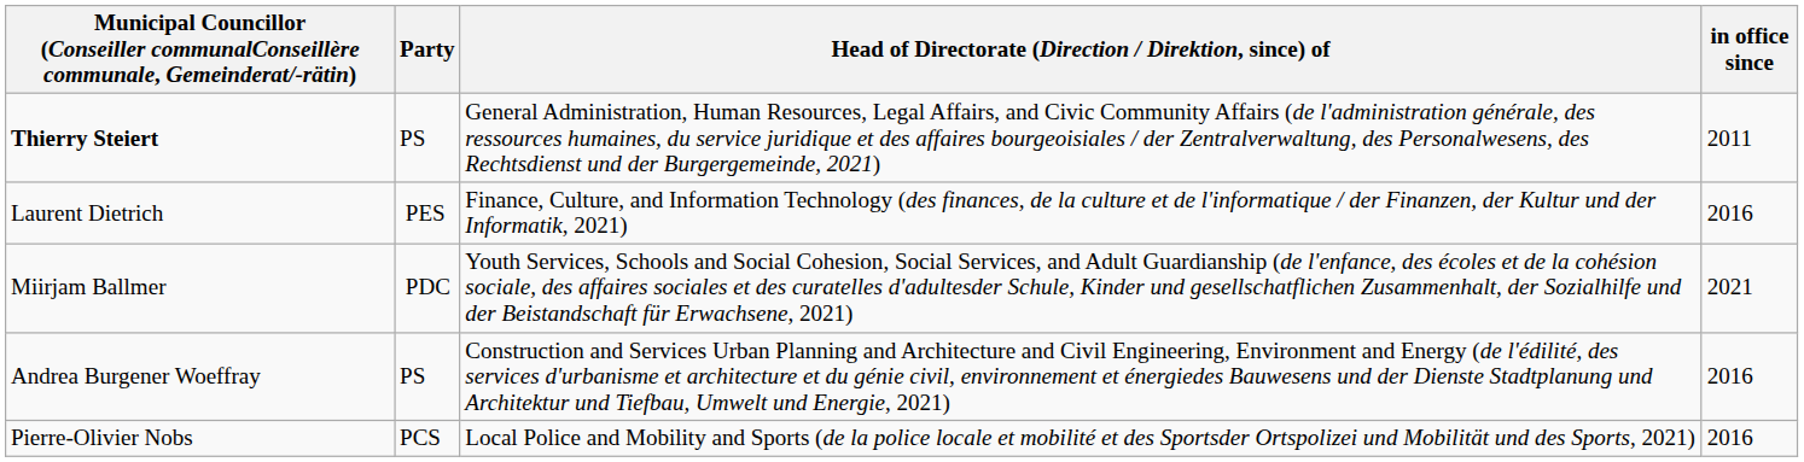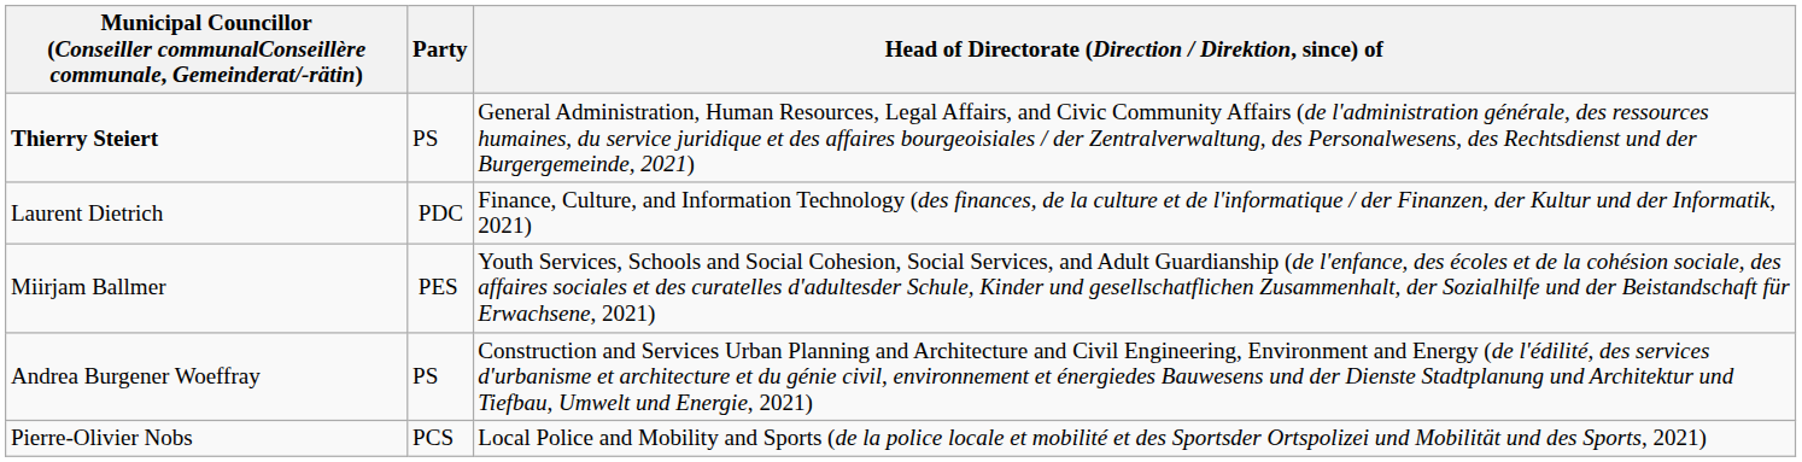- column: in office since | 2011 | 2016 | 2021 | 2016 | 2016
Laurent Dietrich | Party: PES -> PDC
Miirjam Ballmer | Party: PDC -> PES
